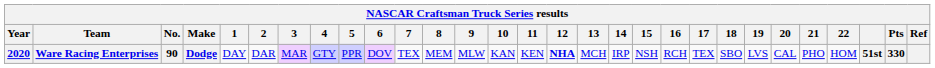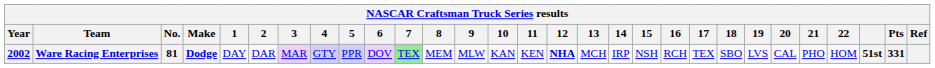Ware Racing Enterprises | Year: 2020 -> 2002
Ware Racing Enterprises | No.: 90 -> 81
Ware Racing Enterprises | 7: no background -> lightgreen background
Ware Racing Enterprises | Pts: 330 -> 331
